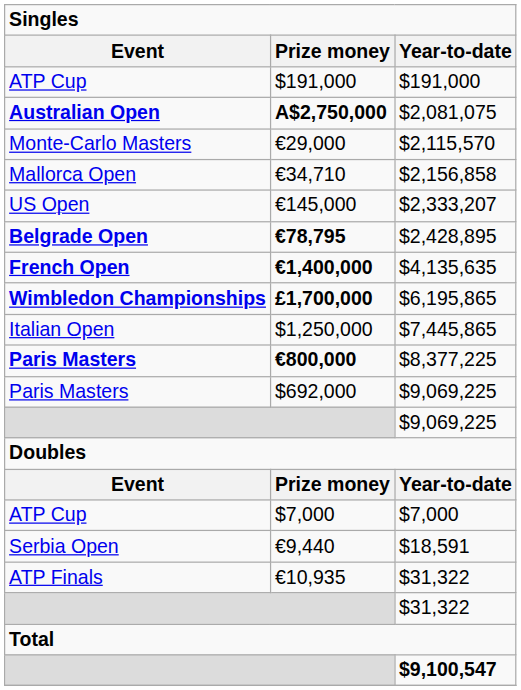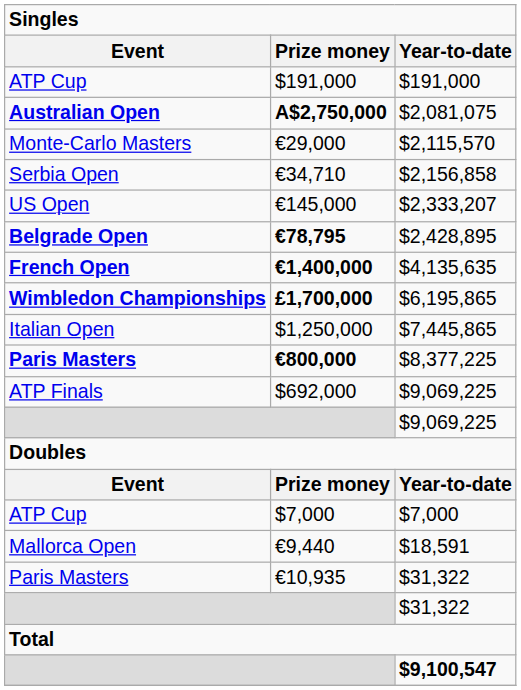€34,710 | Event: Mallorca Open -> Serbia Open
$692,000 | Event: Paris Masters -> ATP Finals
€9,440 | Event: Serbia Open -> Mallorca Open
€10,935 | Event: ATP Finals -> Paris Masters
